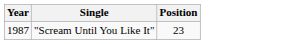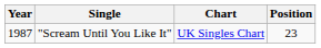+ column: Chart | UK Singles Chart
